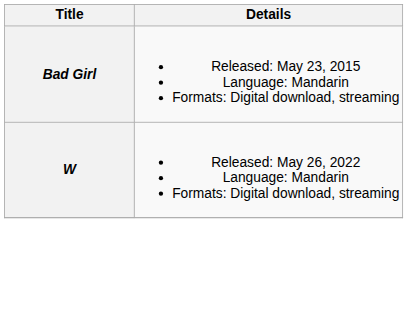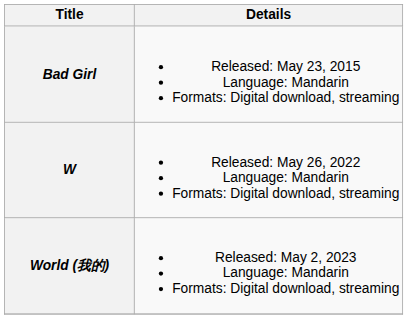+ row: World (我的) | Released: May 2, 2023 Language: Mandarin Formats: Digital download, streaming
